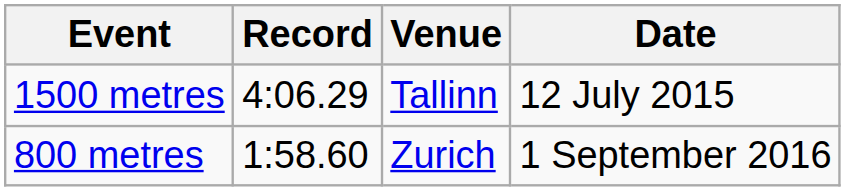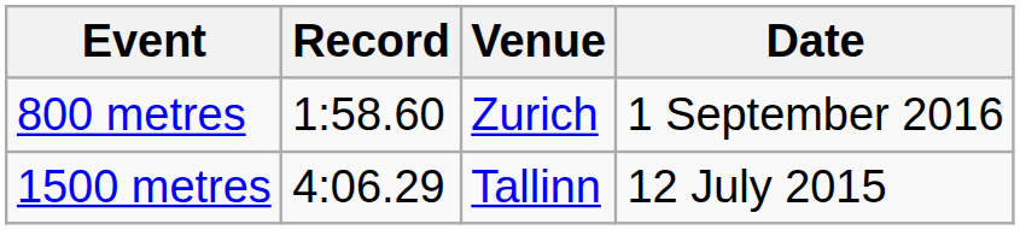rows swapped: 800 metres <-> 1500 metres
